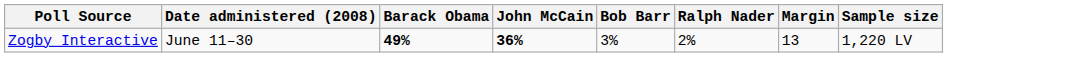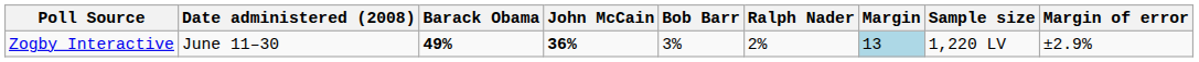+ column: Margin of error | ±2.9%
Zogby Interactive | Margin: no background -> lightblue background
